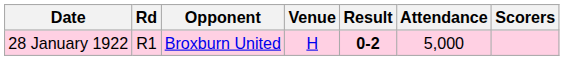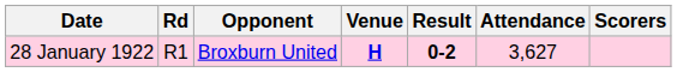28 January 1922 | Venue: normal -> bold
28 January 1922 | Attendance: 5,000 -> 3,627
